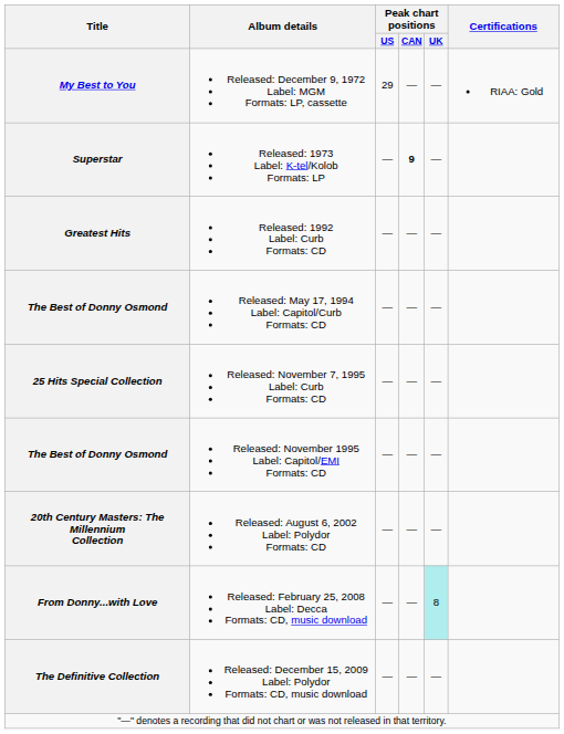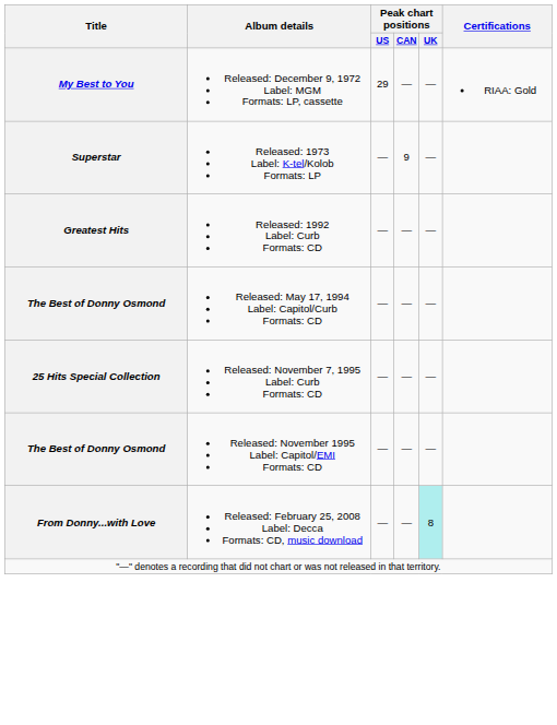Superstar | Peak chart positions / CAN: bold -> normal
- row: 20th Century Masters: The Millennium Collection | Released: August 6, 2002 Label: Polydor Formats: CD | — | — | —
- row: The Definitive Collection | Released: December 15, 2009 Label: Polydor Formats: CD, music download | — | — | —
